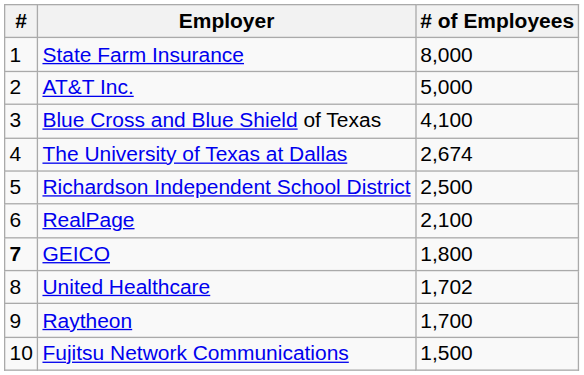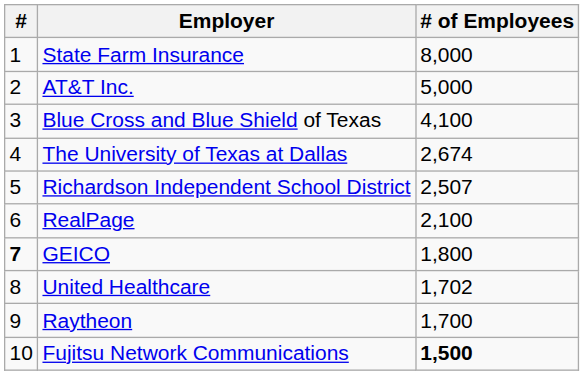Richardson Independent School District | # of Employees: 2,500 -> 2,507
Fujitsu Network Communications | # of Employees: normal -> bold
